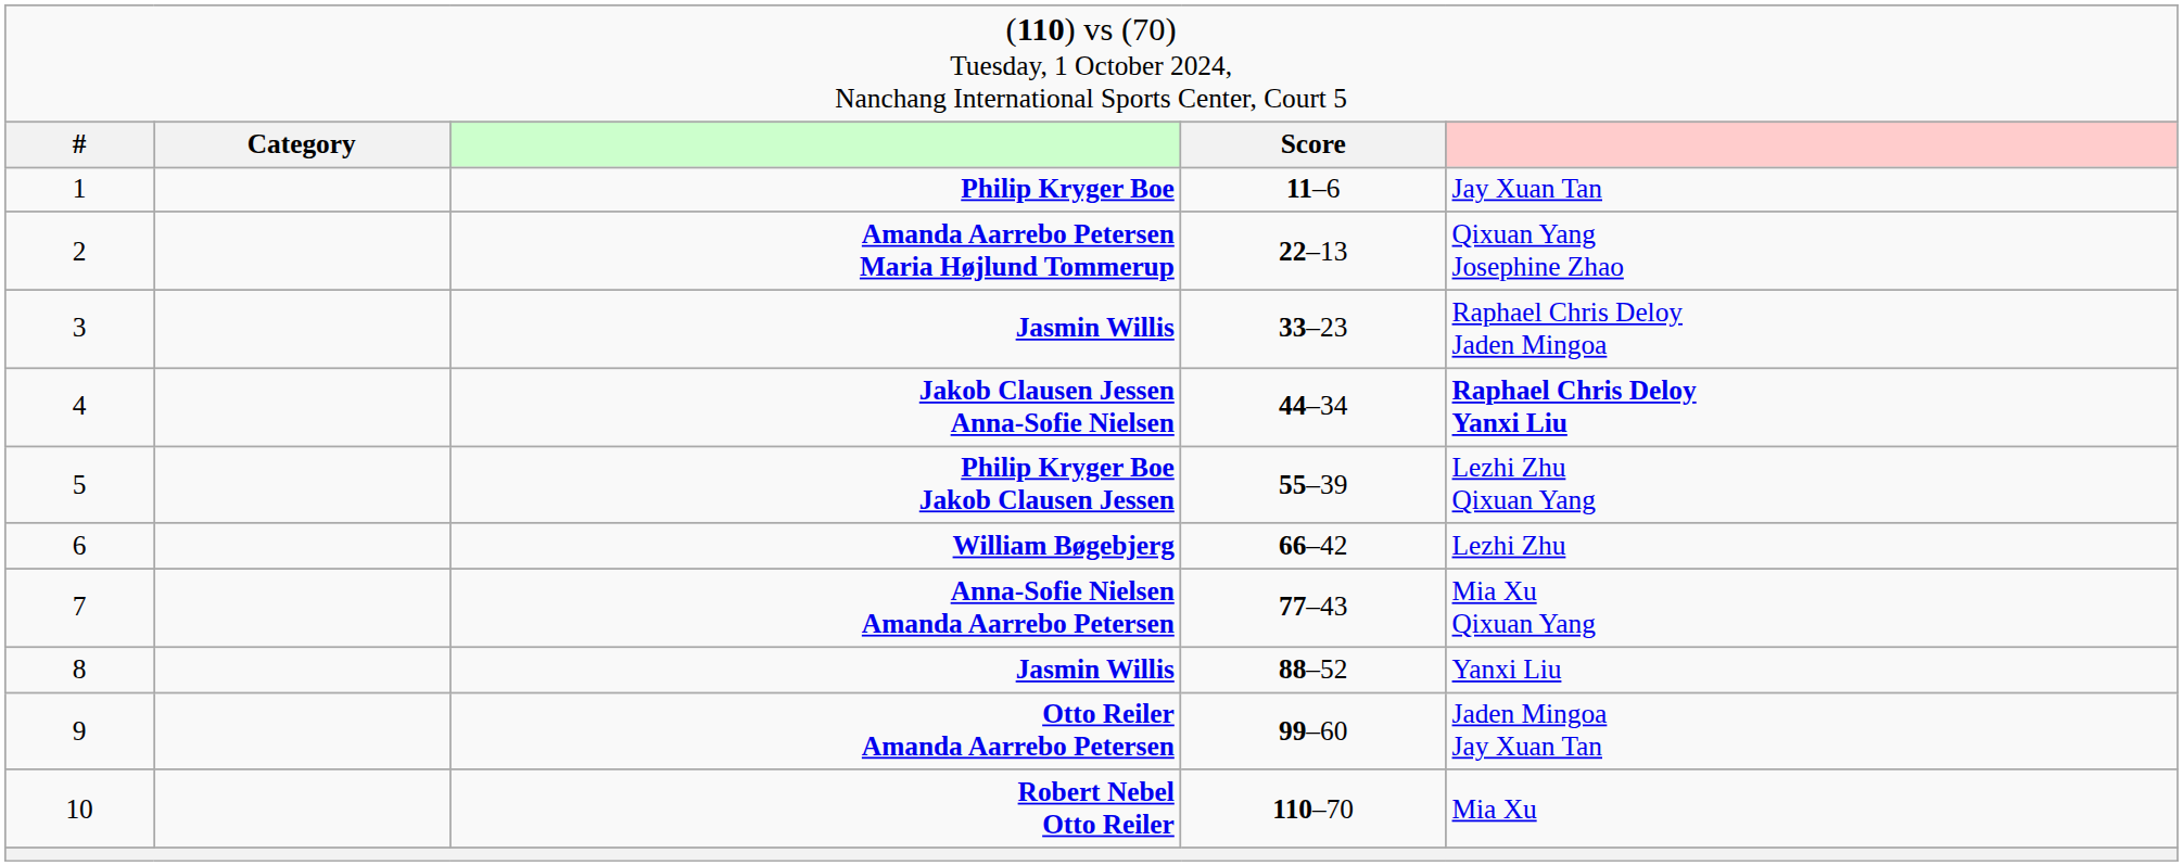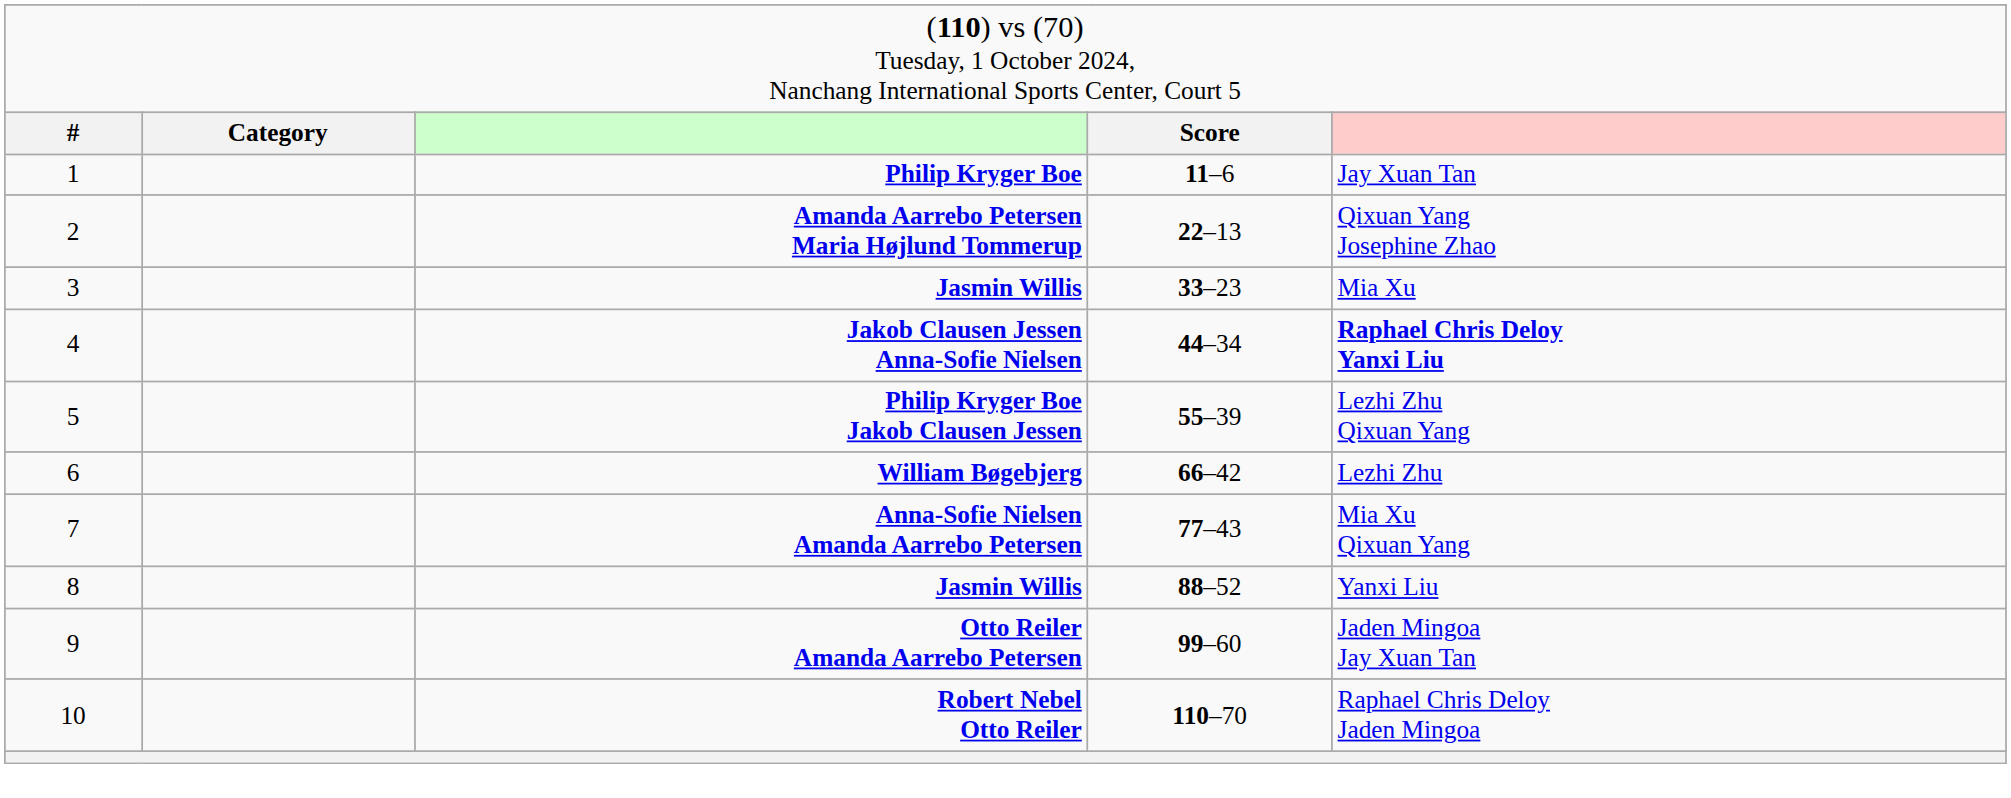3 / Jasmin Willis | column 5: Raphael Chris Deloy Jaden Mingoa -> Mia Xu
Robert Nebel Otto Reiler | column 5: Mia Xu -> Raphael Chris Deloy Jaden Mingoa
